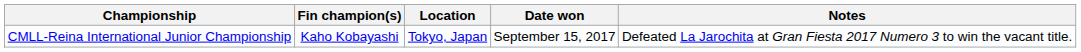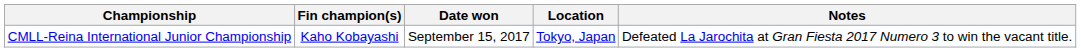columns swapped: Date won <-> Location
